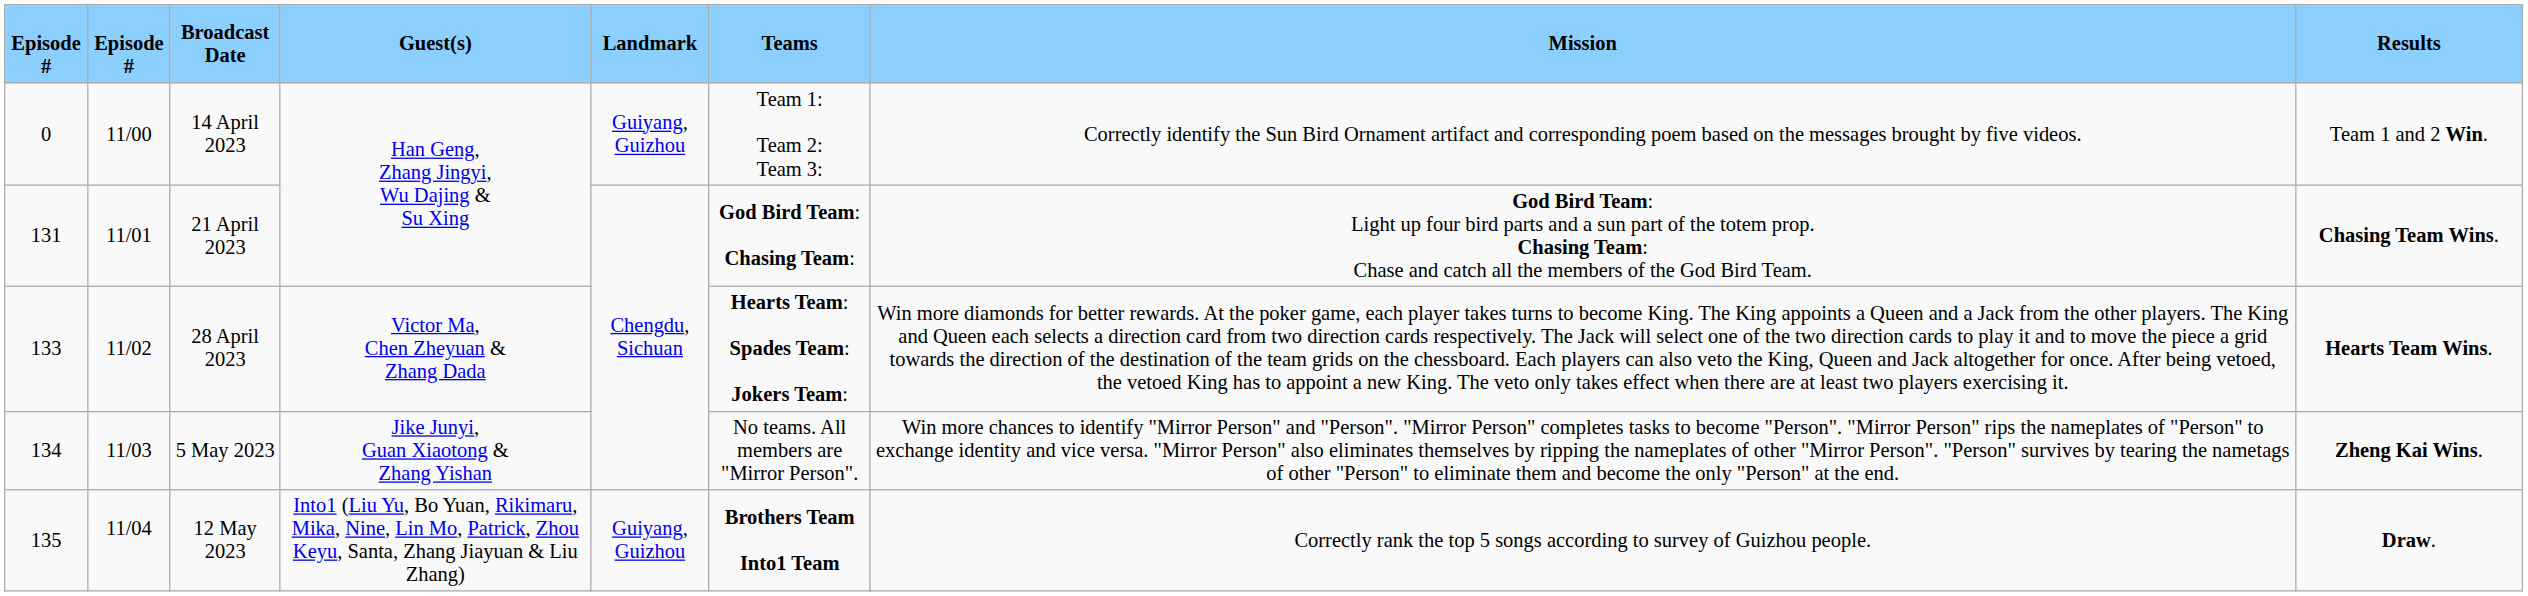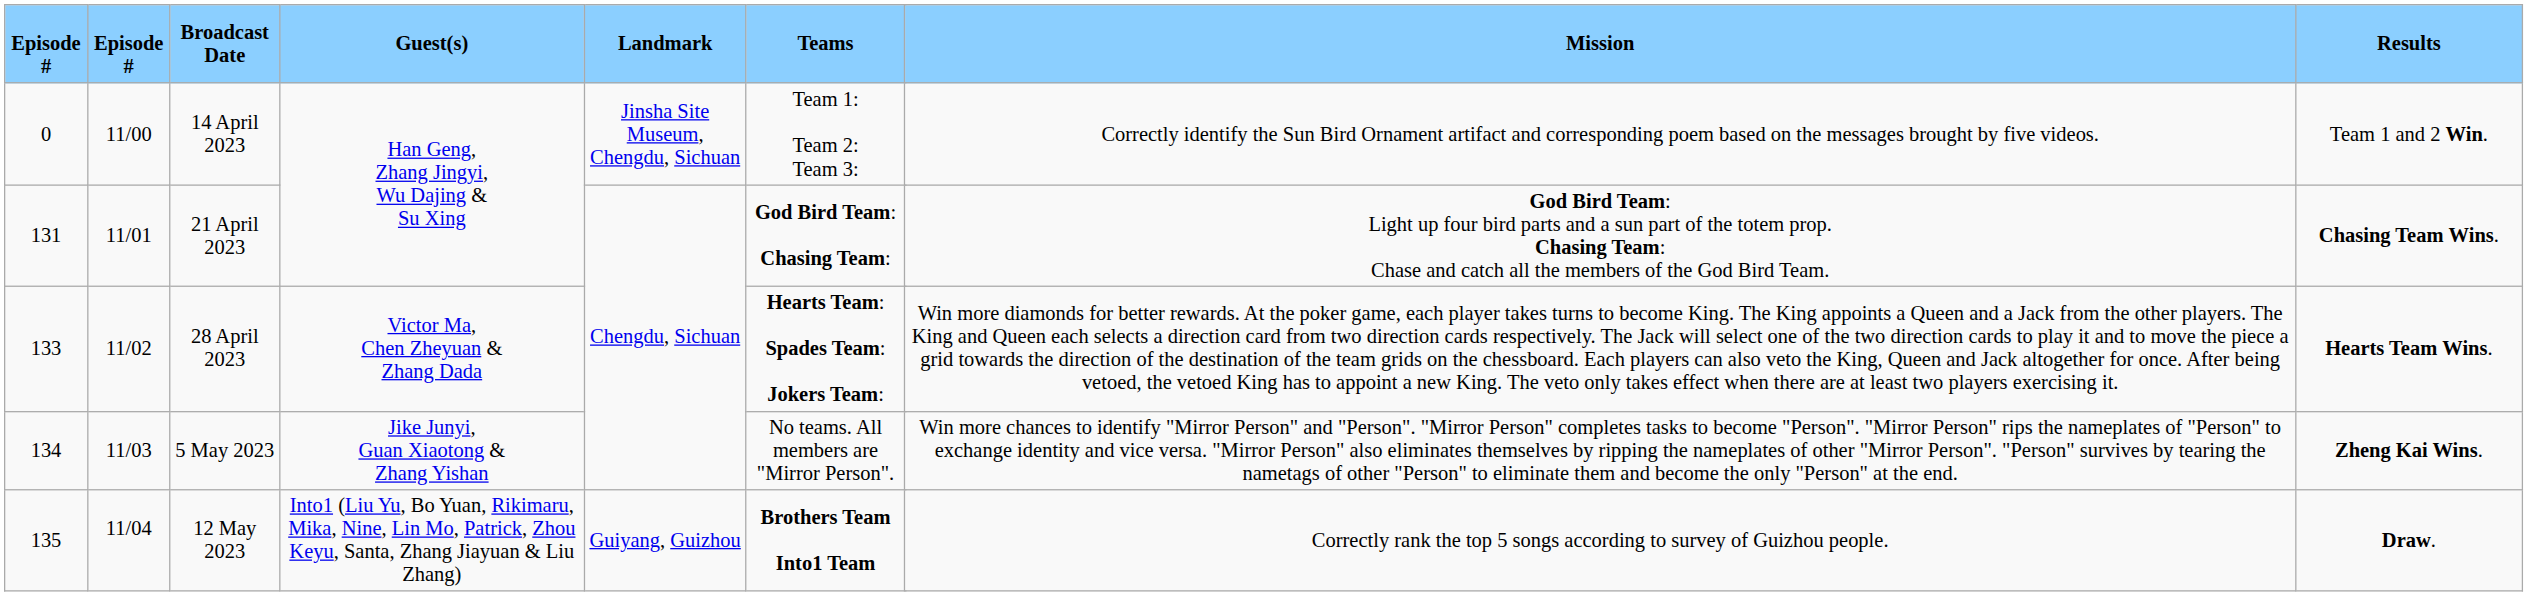14 April 2023 | Landmark: Guiyang, Guizhou -> Jinsha Site Museum, Chengdu, Sichuan
